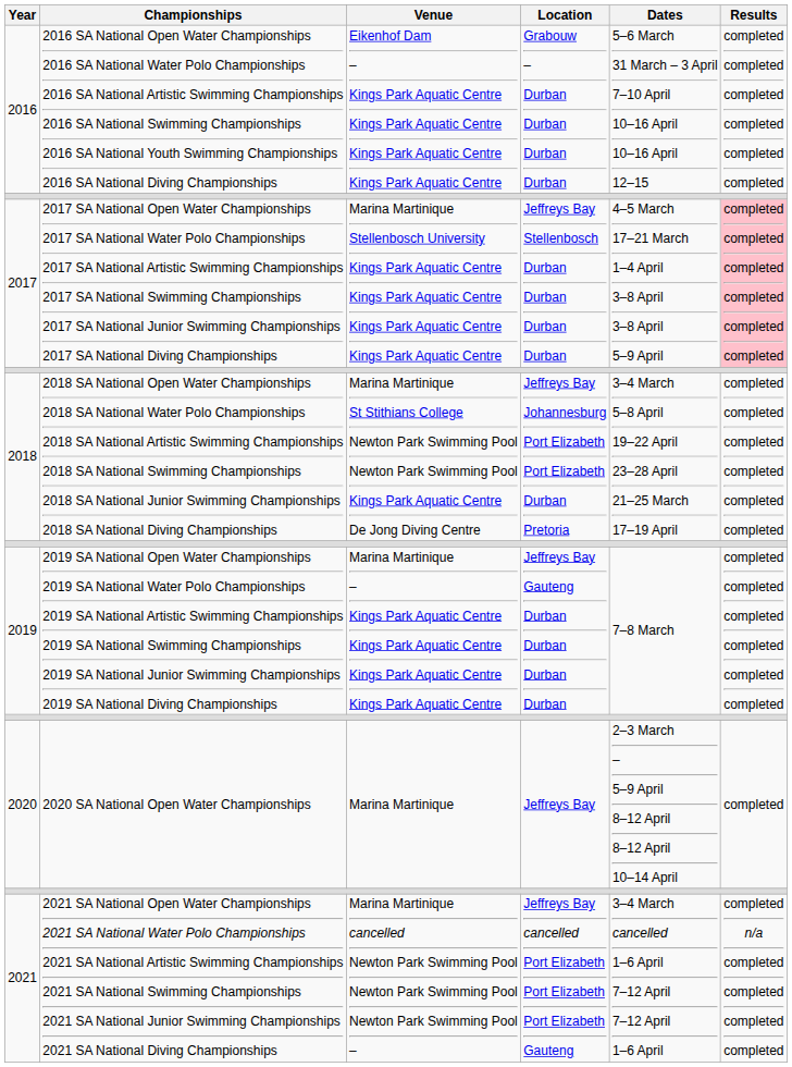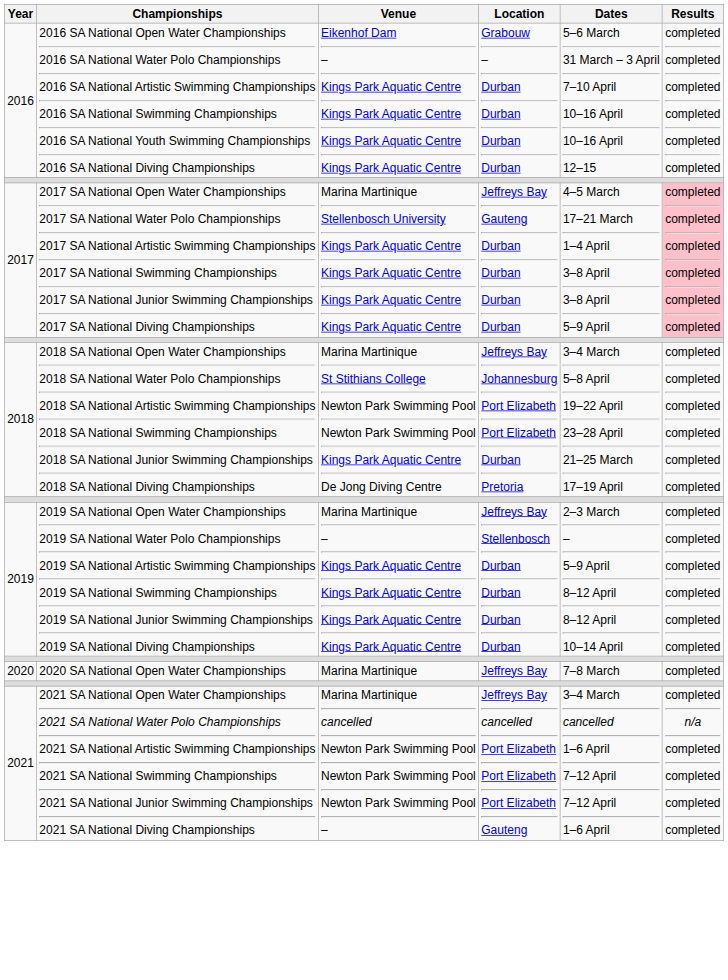2017 | Location: Jeffreys Bay Stellenbosch Durban Durban Durban Durban -> Jeffreys Bay Gauteng Durban Durban Durban Durban
2019 | Location: Jeffreys Bay Gauteng Durban Durban Durban Durban -> Jeffreys Bay Stellenbosch Durban Durban Durban Durban
2019 | Dates: 7–8 March -> 2–3 March – 5–9 April 8–12 April 8–12 April 10–14 April
2020 | Dates: 2–3 March – 5–9 April 8–12 April 8–12 April 10–14 April -> 7–8 March
